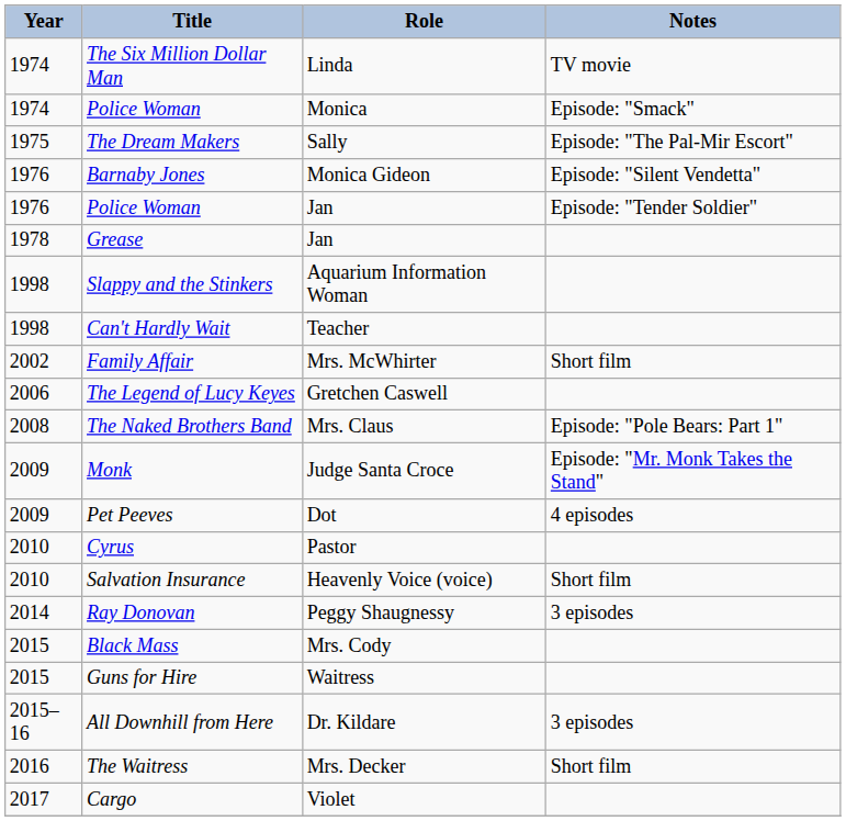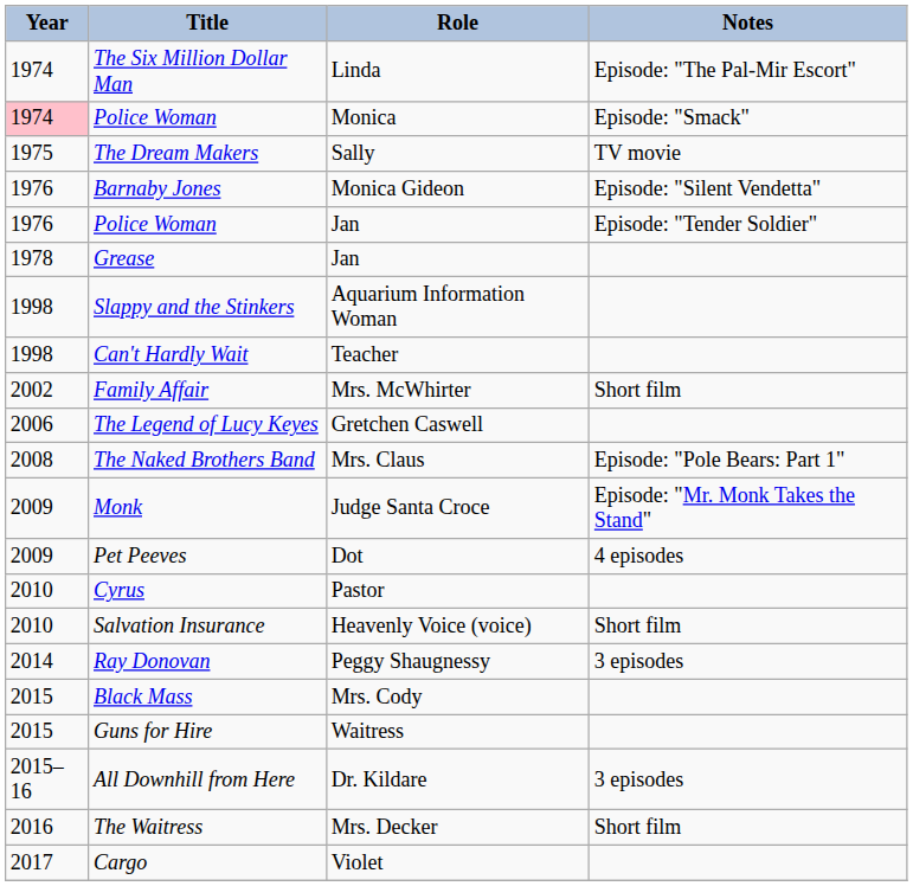The Six Million Dollar Man | Notes: TV movie -> Episode: "The Pal-Mir Escort"
Police Woman / Monica | Year: no background -> pink background
The Dream Makers | Notes: Episode: "The Pal-Mir Escort" -> TV movie
